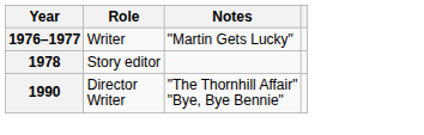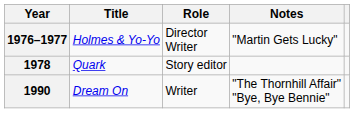+ column: Title | Holmes & Yo-Yo | Quark | Dream On
1976–1977 | Role: Writer -> Director Writer
1990 | Role: Director Writer -> Writer
